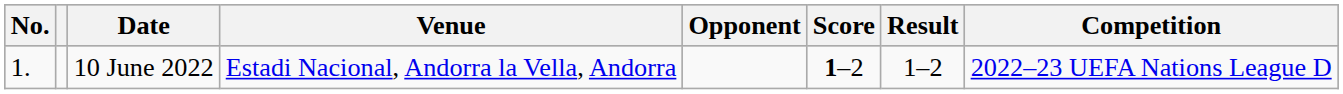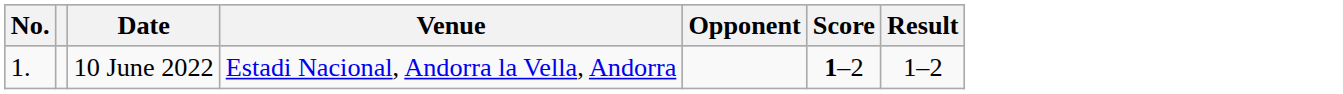- column: Competition | 2022–23 UEFA Nations League D
